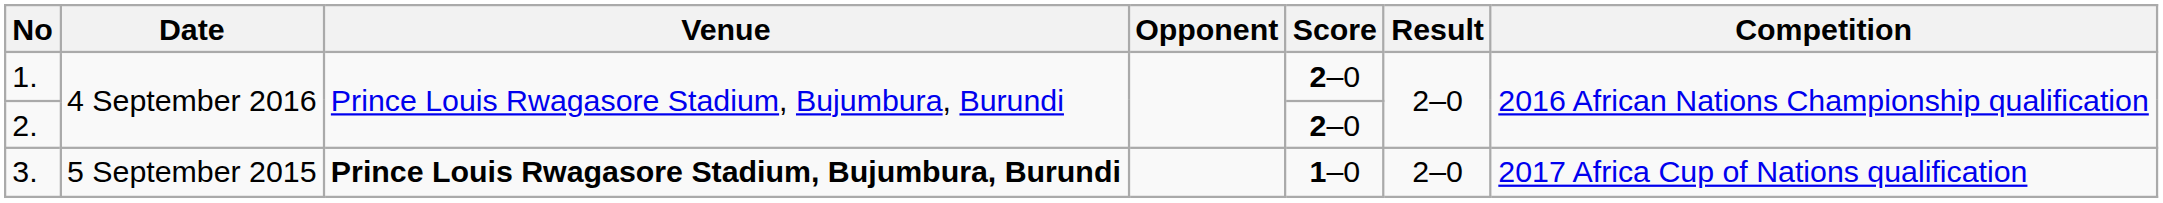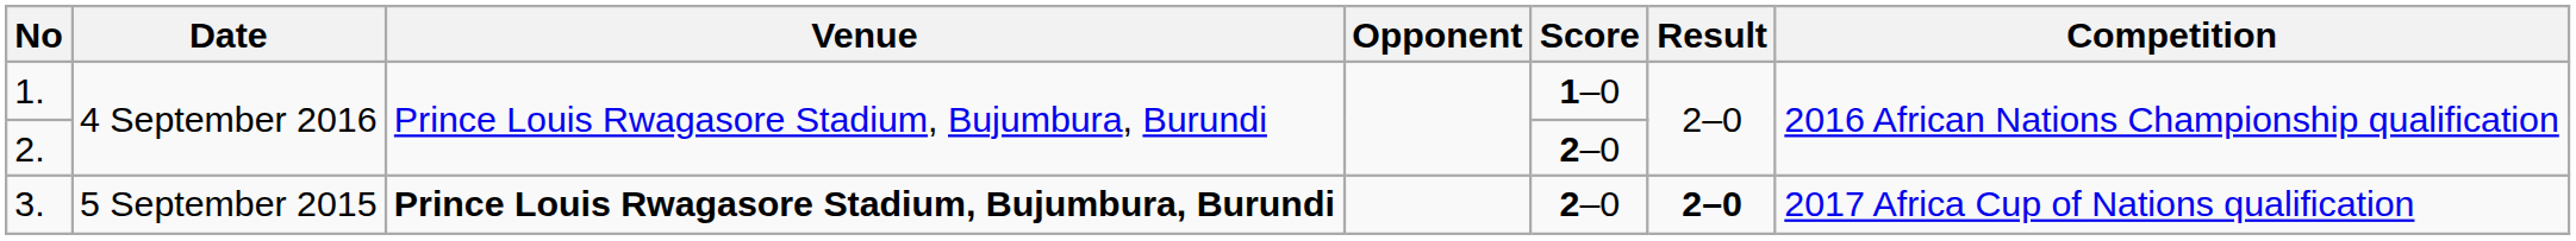1. | Score: 2–0 -> 1–0
3. | Score: 1–0 -> 2–0
3. | Result: normal -> bold
